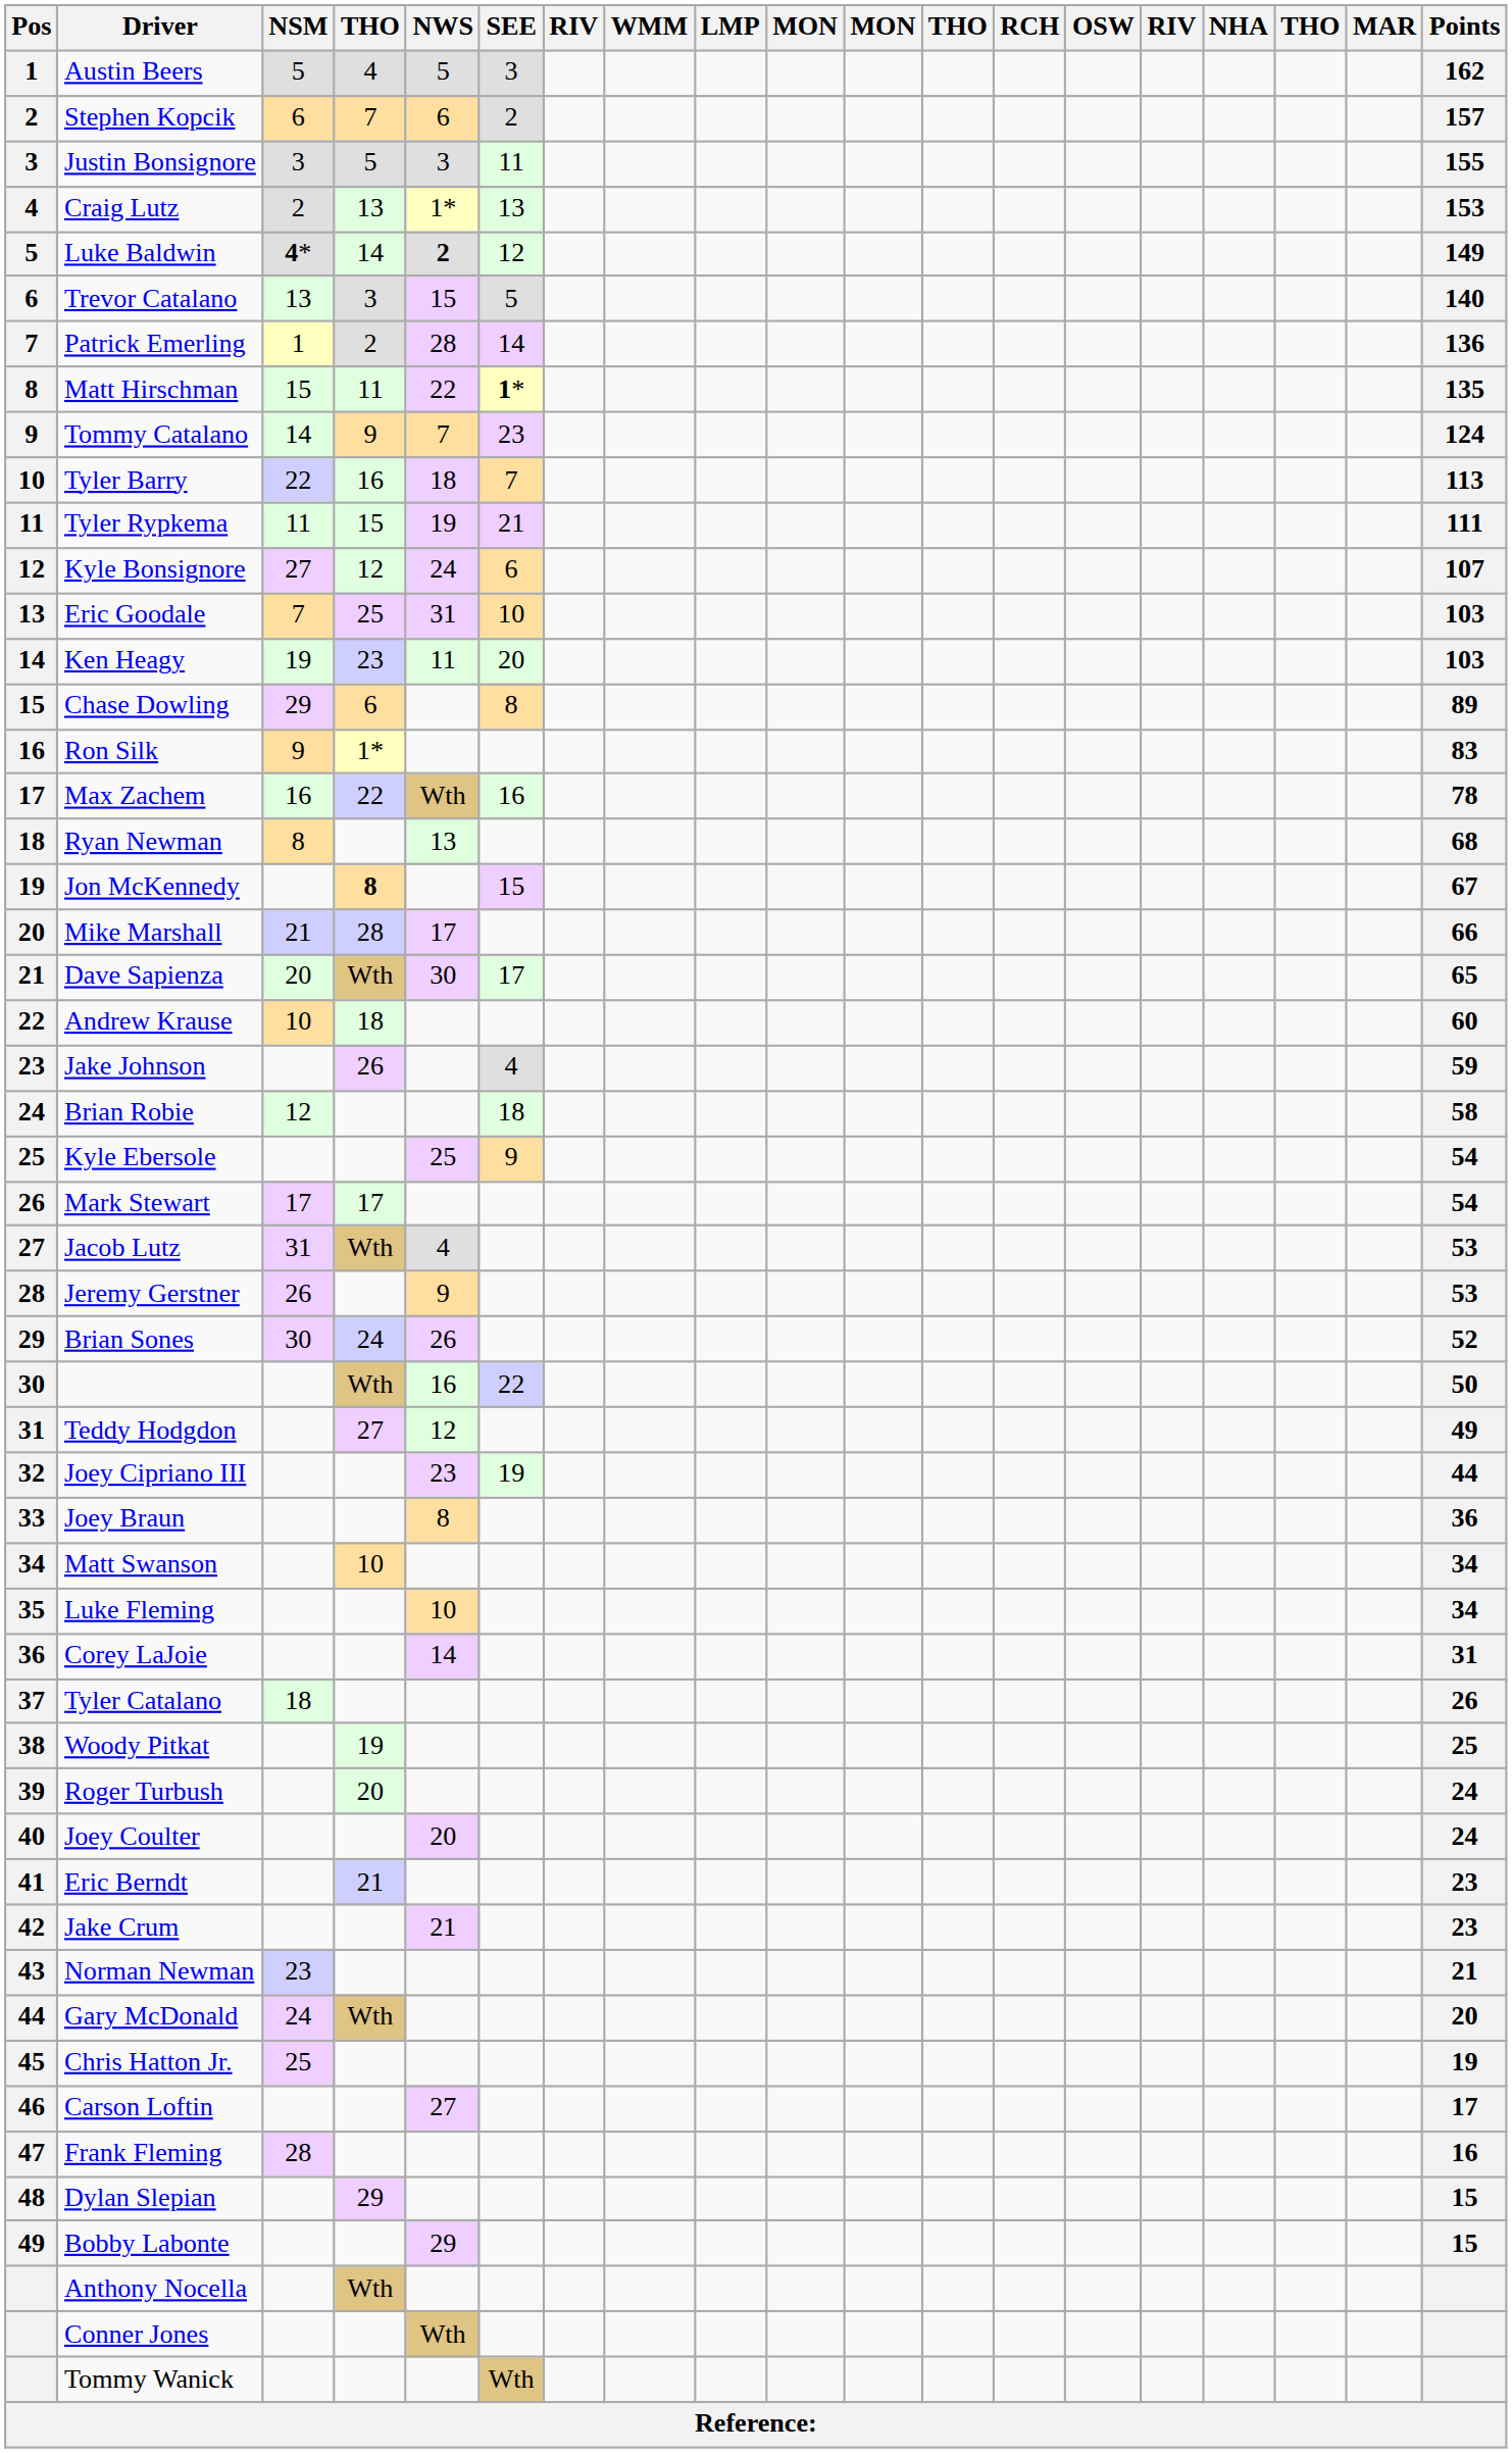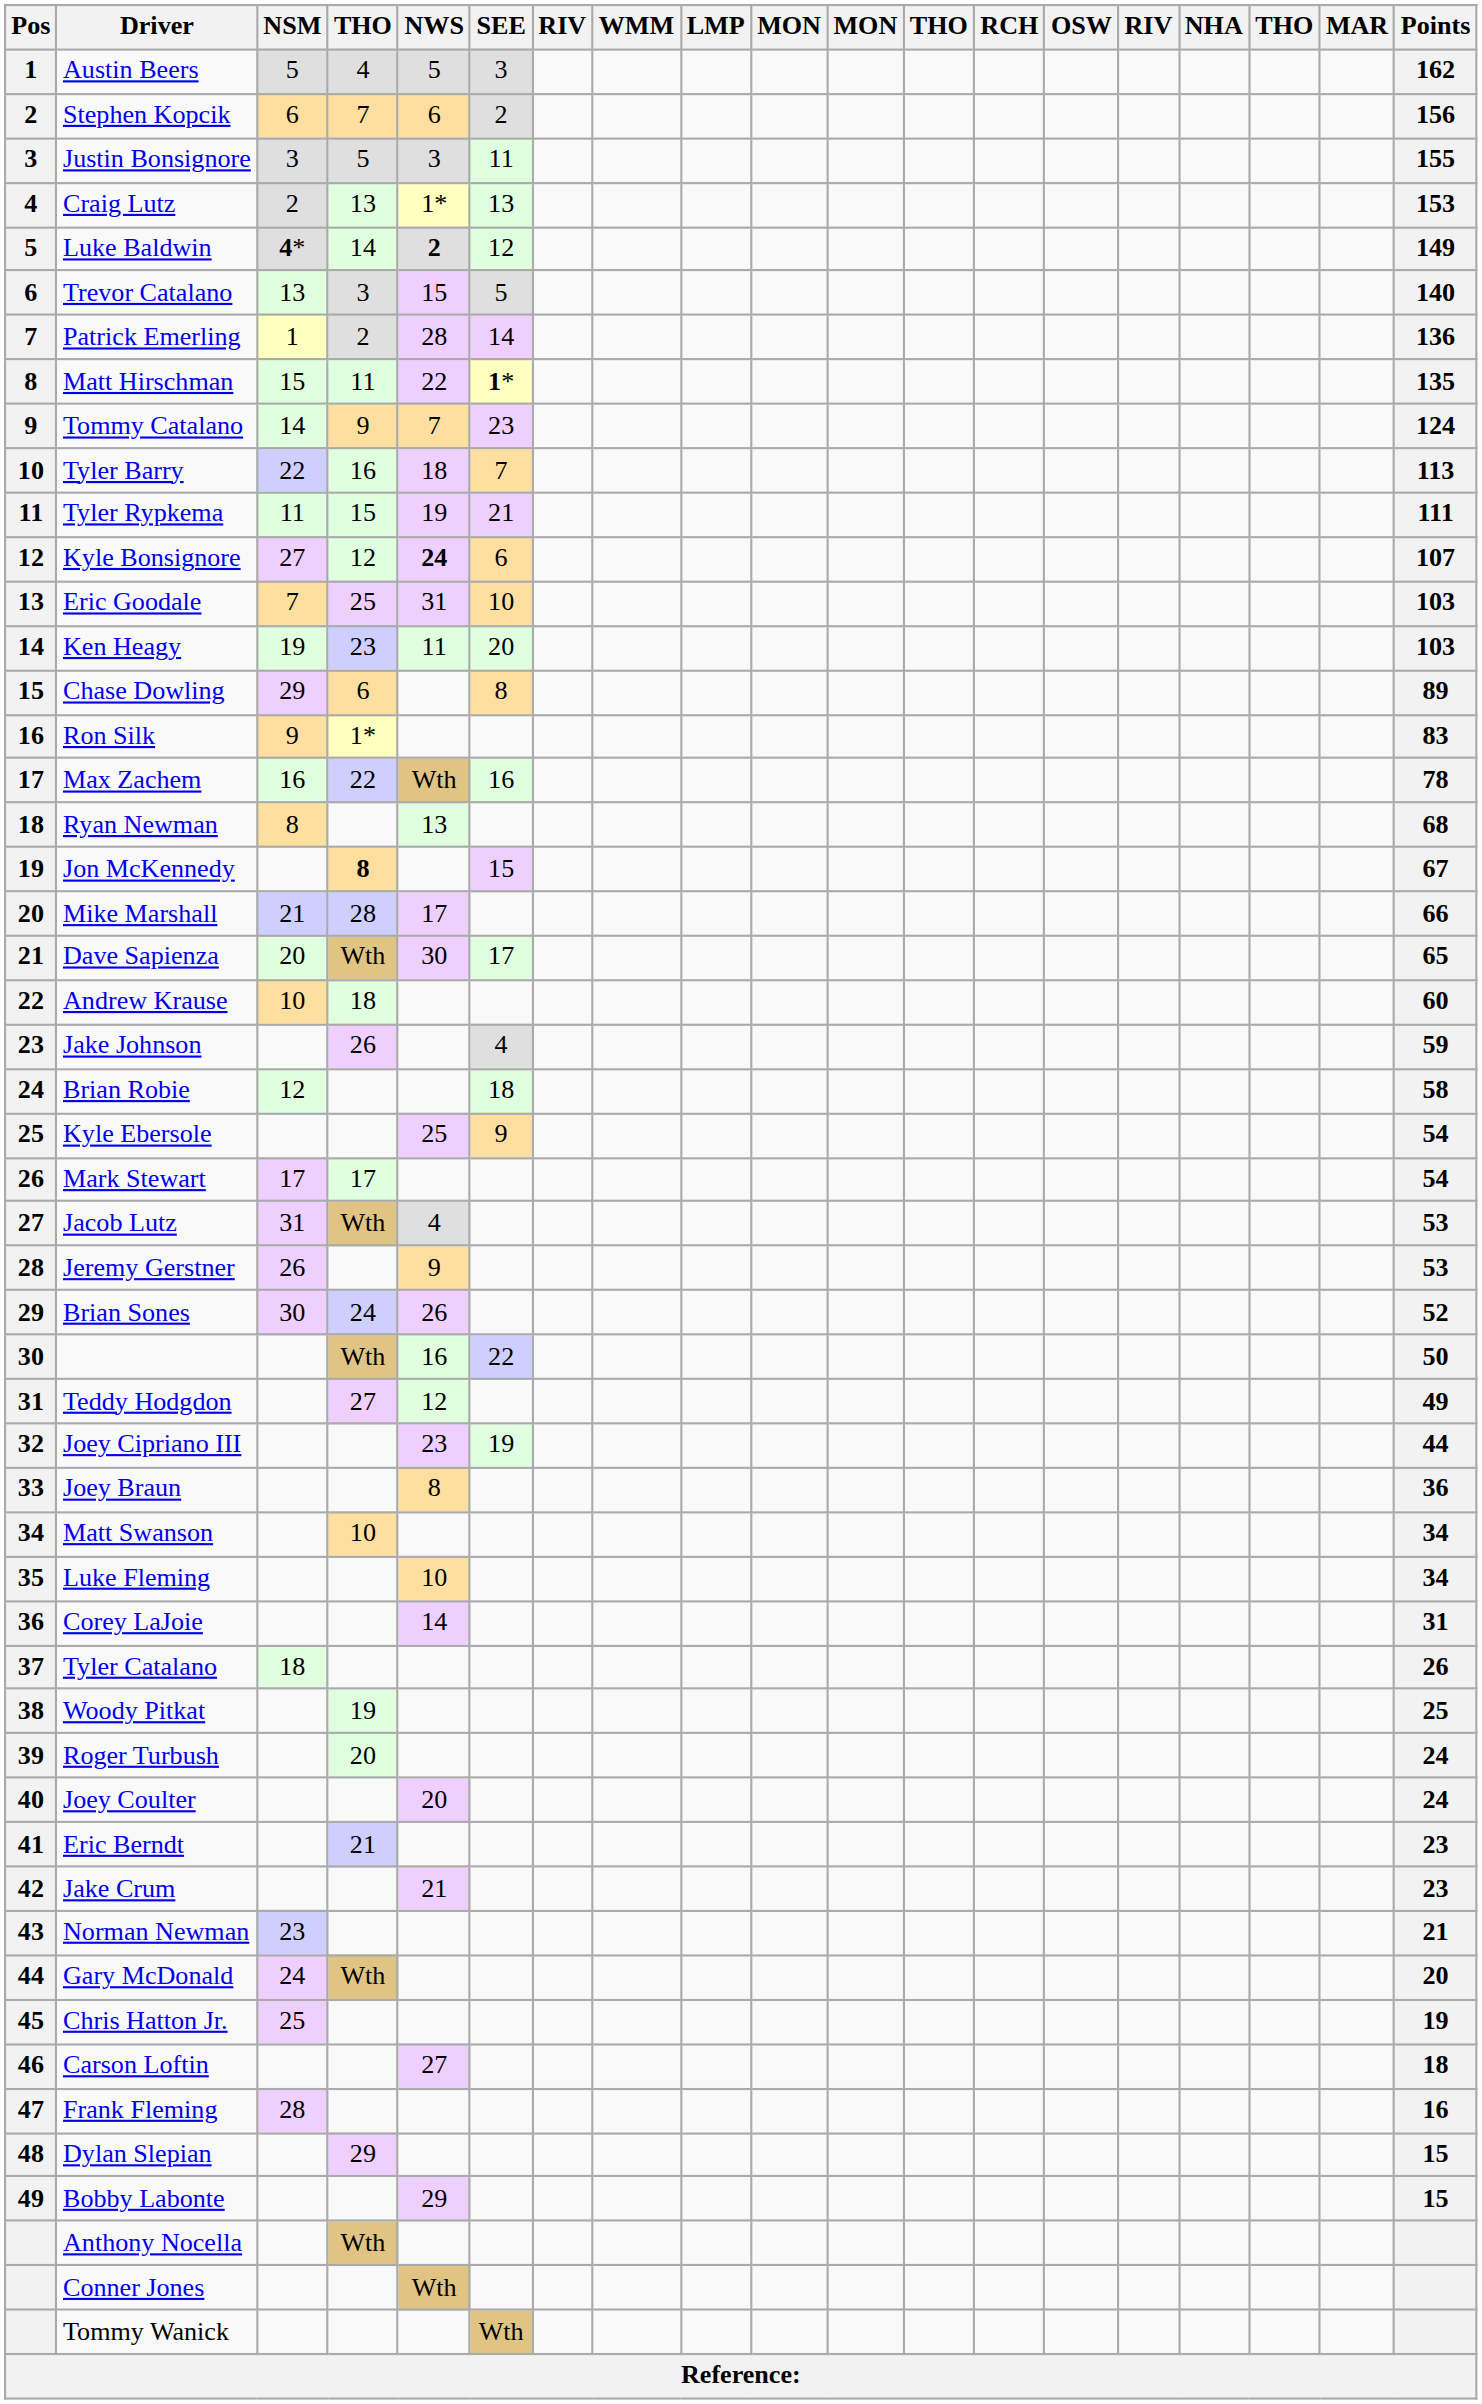Stephen Kopcik | Points: 157 -> 156
Kyle Bonsignore | NWS: normal -> bold
Carson Loftin | Points: 17 -> 18
